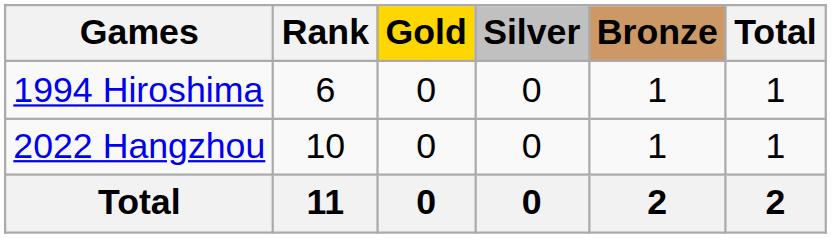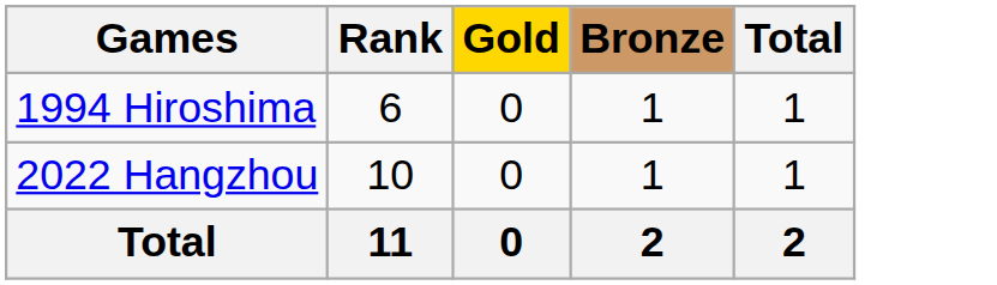- column: Silver | 0 | 0 | 0
